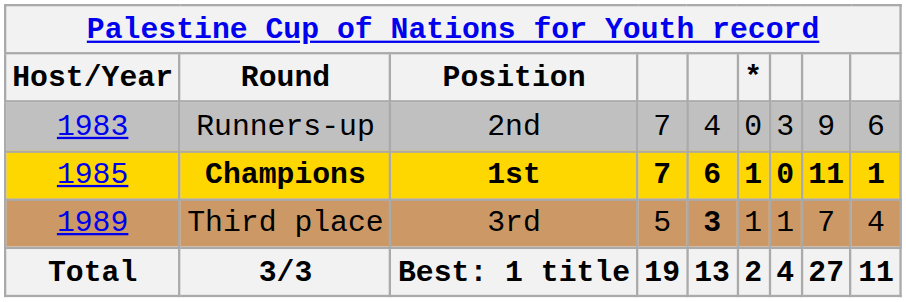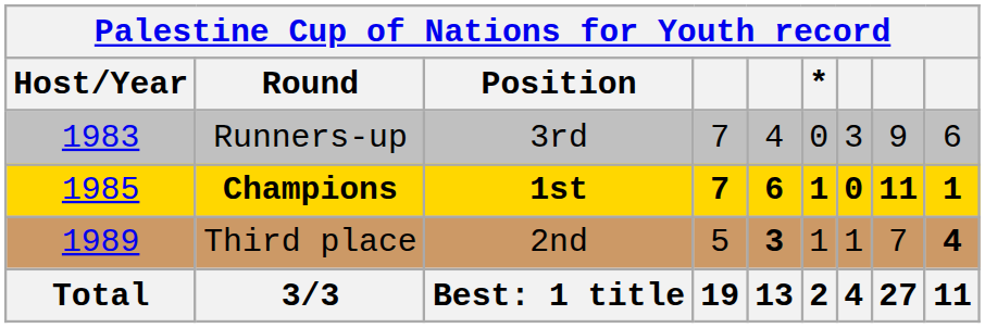Runners-up | Position: 2nd -> 3rd
Third place | Position: 3rd -> 2nd
Third place | column 9: normal -> bold
